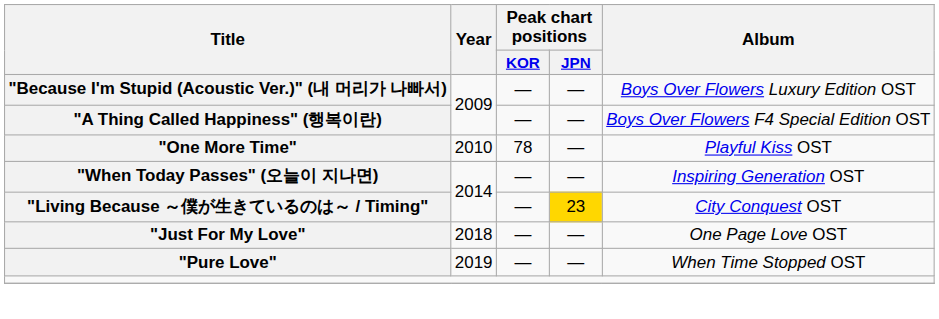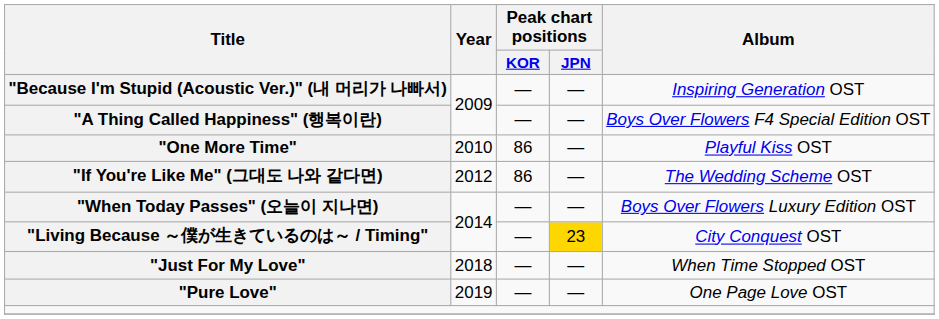"Because I'm Stupid (Acoustic Ver.)" (내 머리가 나빠서) | Album: Boys Over Flowers Luxury Edition OST -> Inspiring Generation OST
"One More Time" | Peak chart positions / KOR: 78 -> 86
+ row: "If You're Like Me" (그대도 나와 같다면) | 2012 | 86 | — | The Wedding Scheme OST
"When Today Passes" (오늘이 지나면) | Album: Inspiring Generation OST -> Boys Over Flowers Luxury Edition OST
"Just For My Love" | Album: One Page Love OST -> When Time Stopped OST
"Pure Love" | Album: When Time Stopped OST -> One Page Love OST
